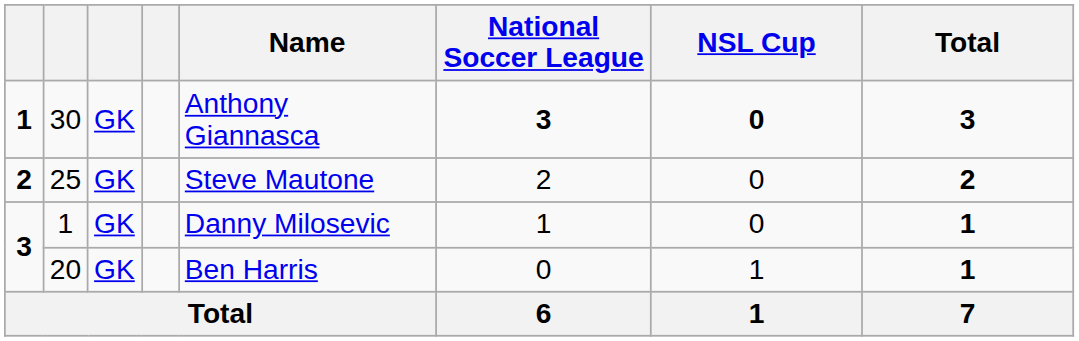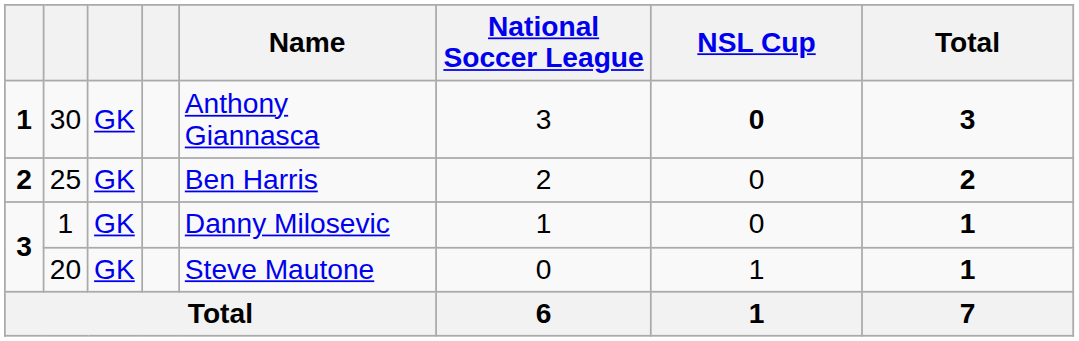30 | National Soccer League: bold -> normal
25 | Name: Steve Mautone -> Ben Harris
20 | Name: Ben Harris -> Steve Mautone
